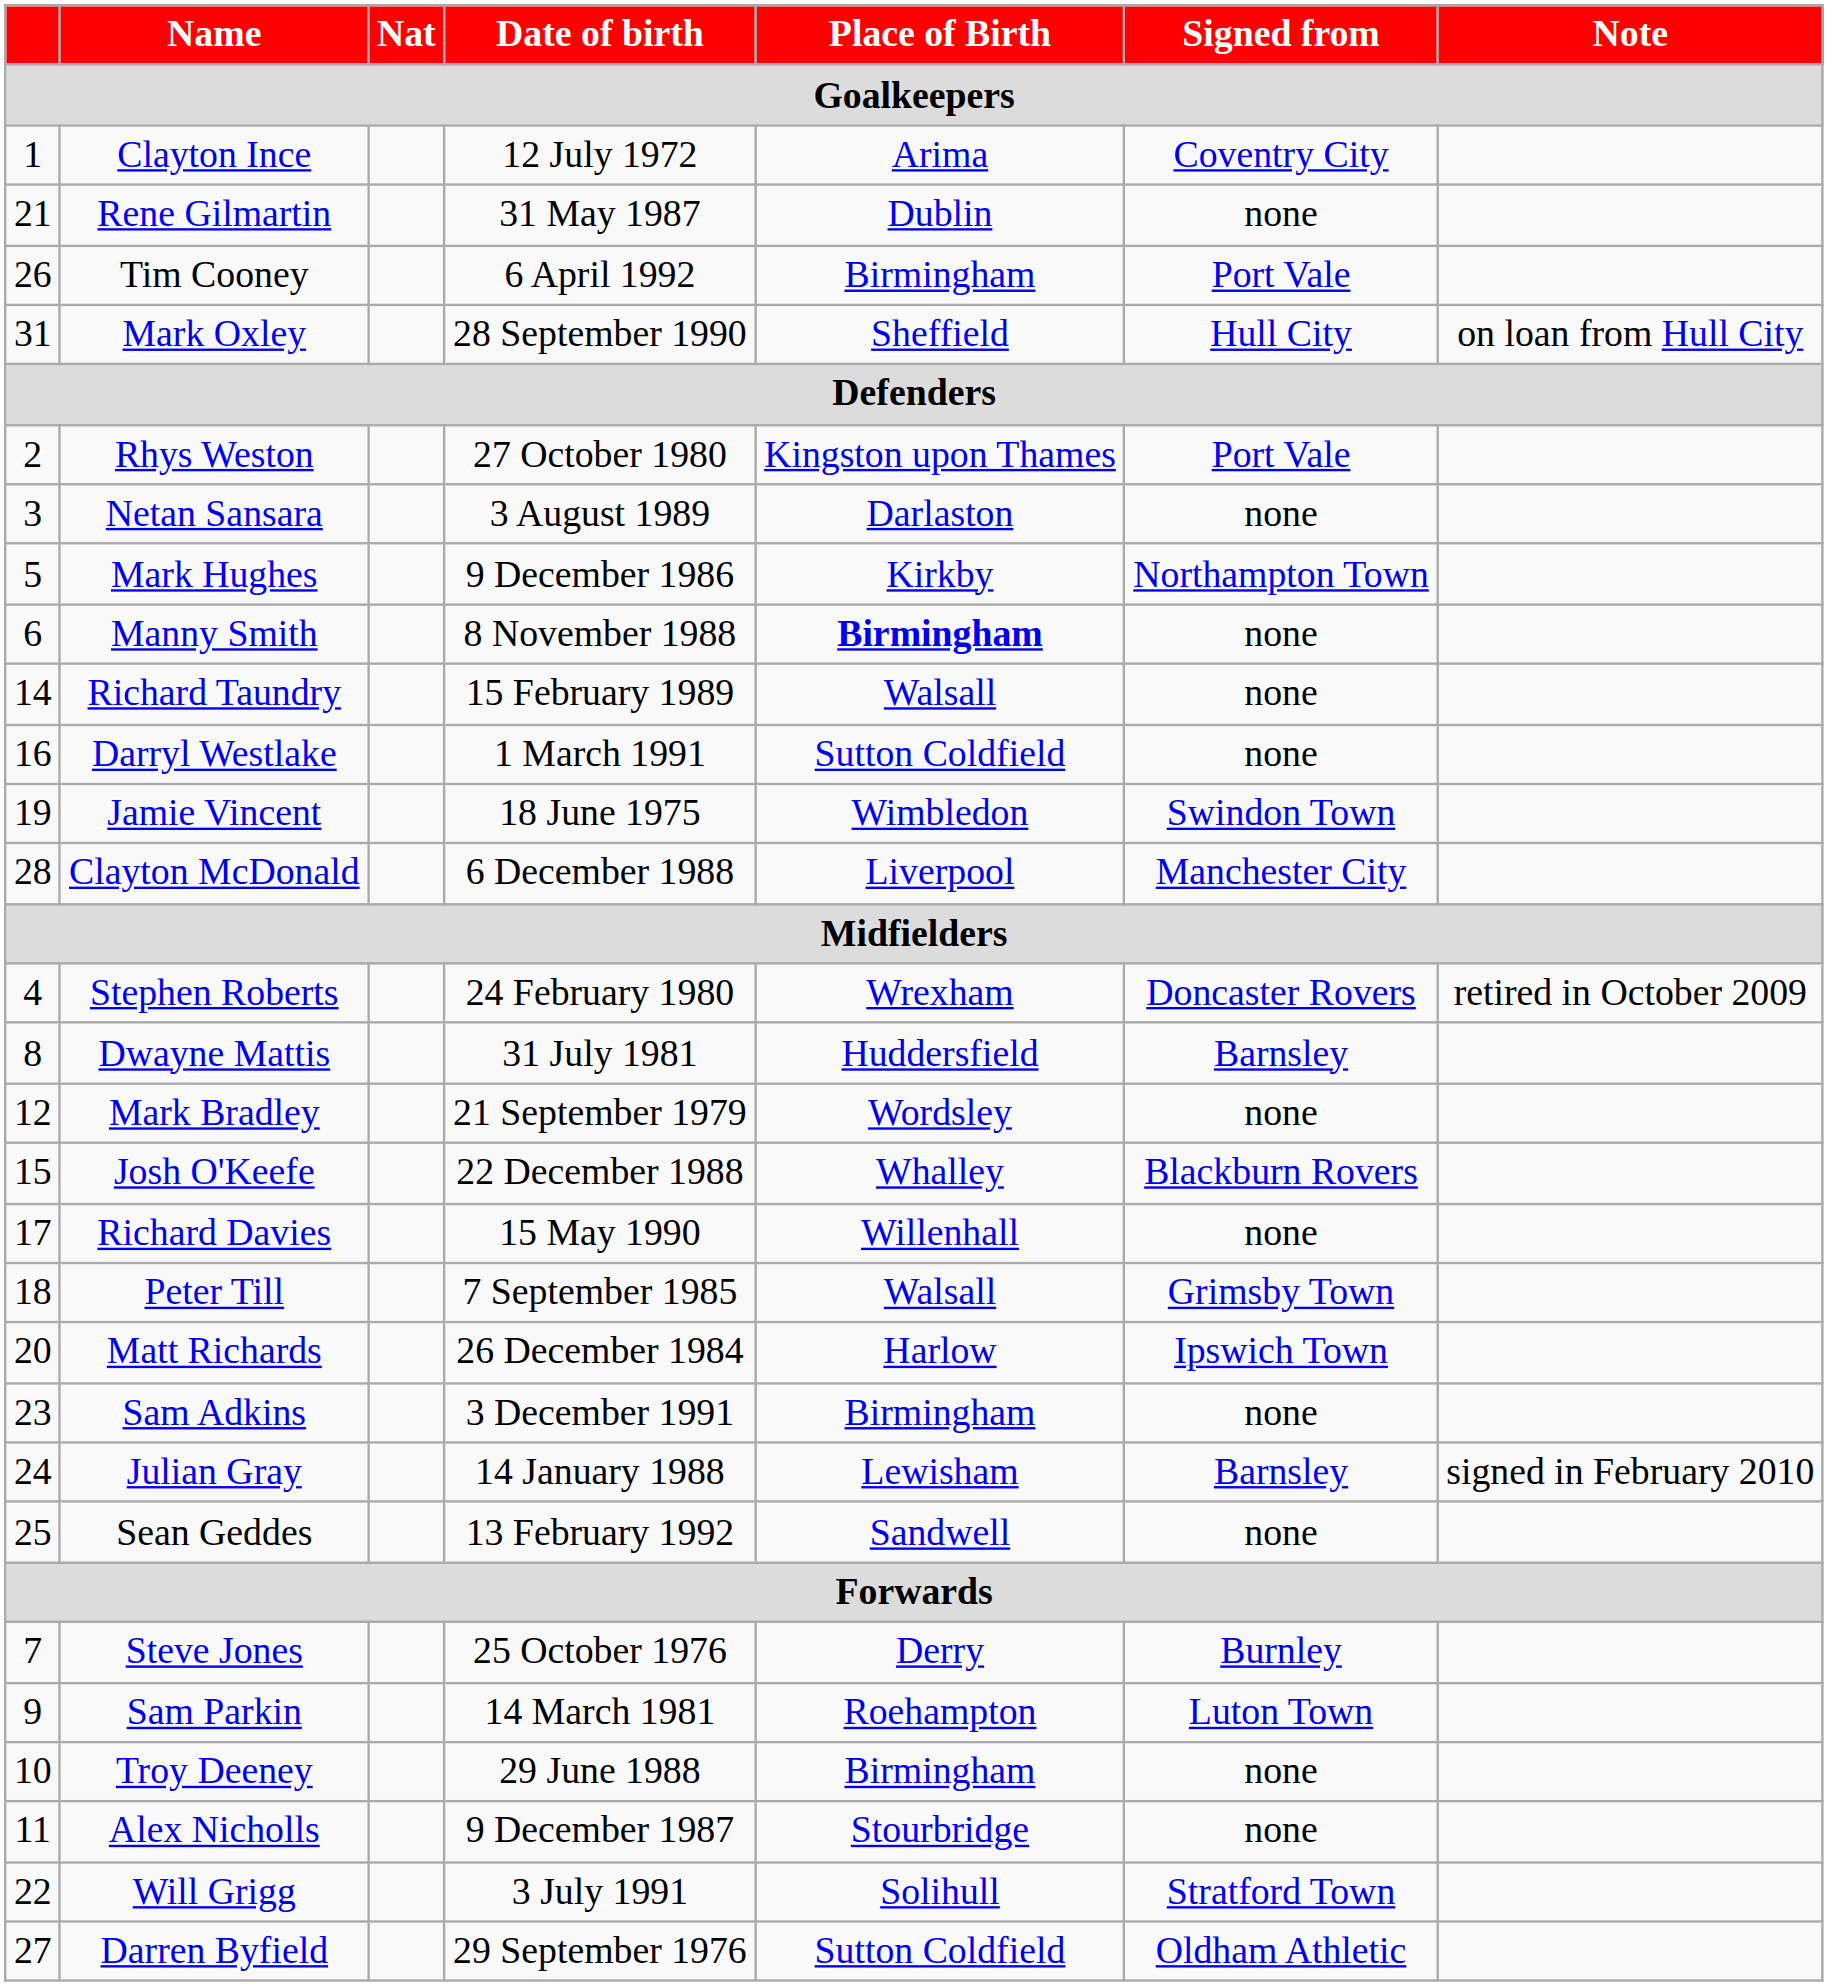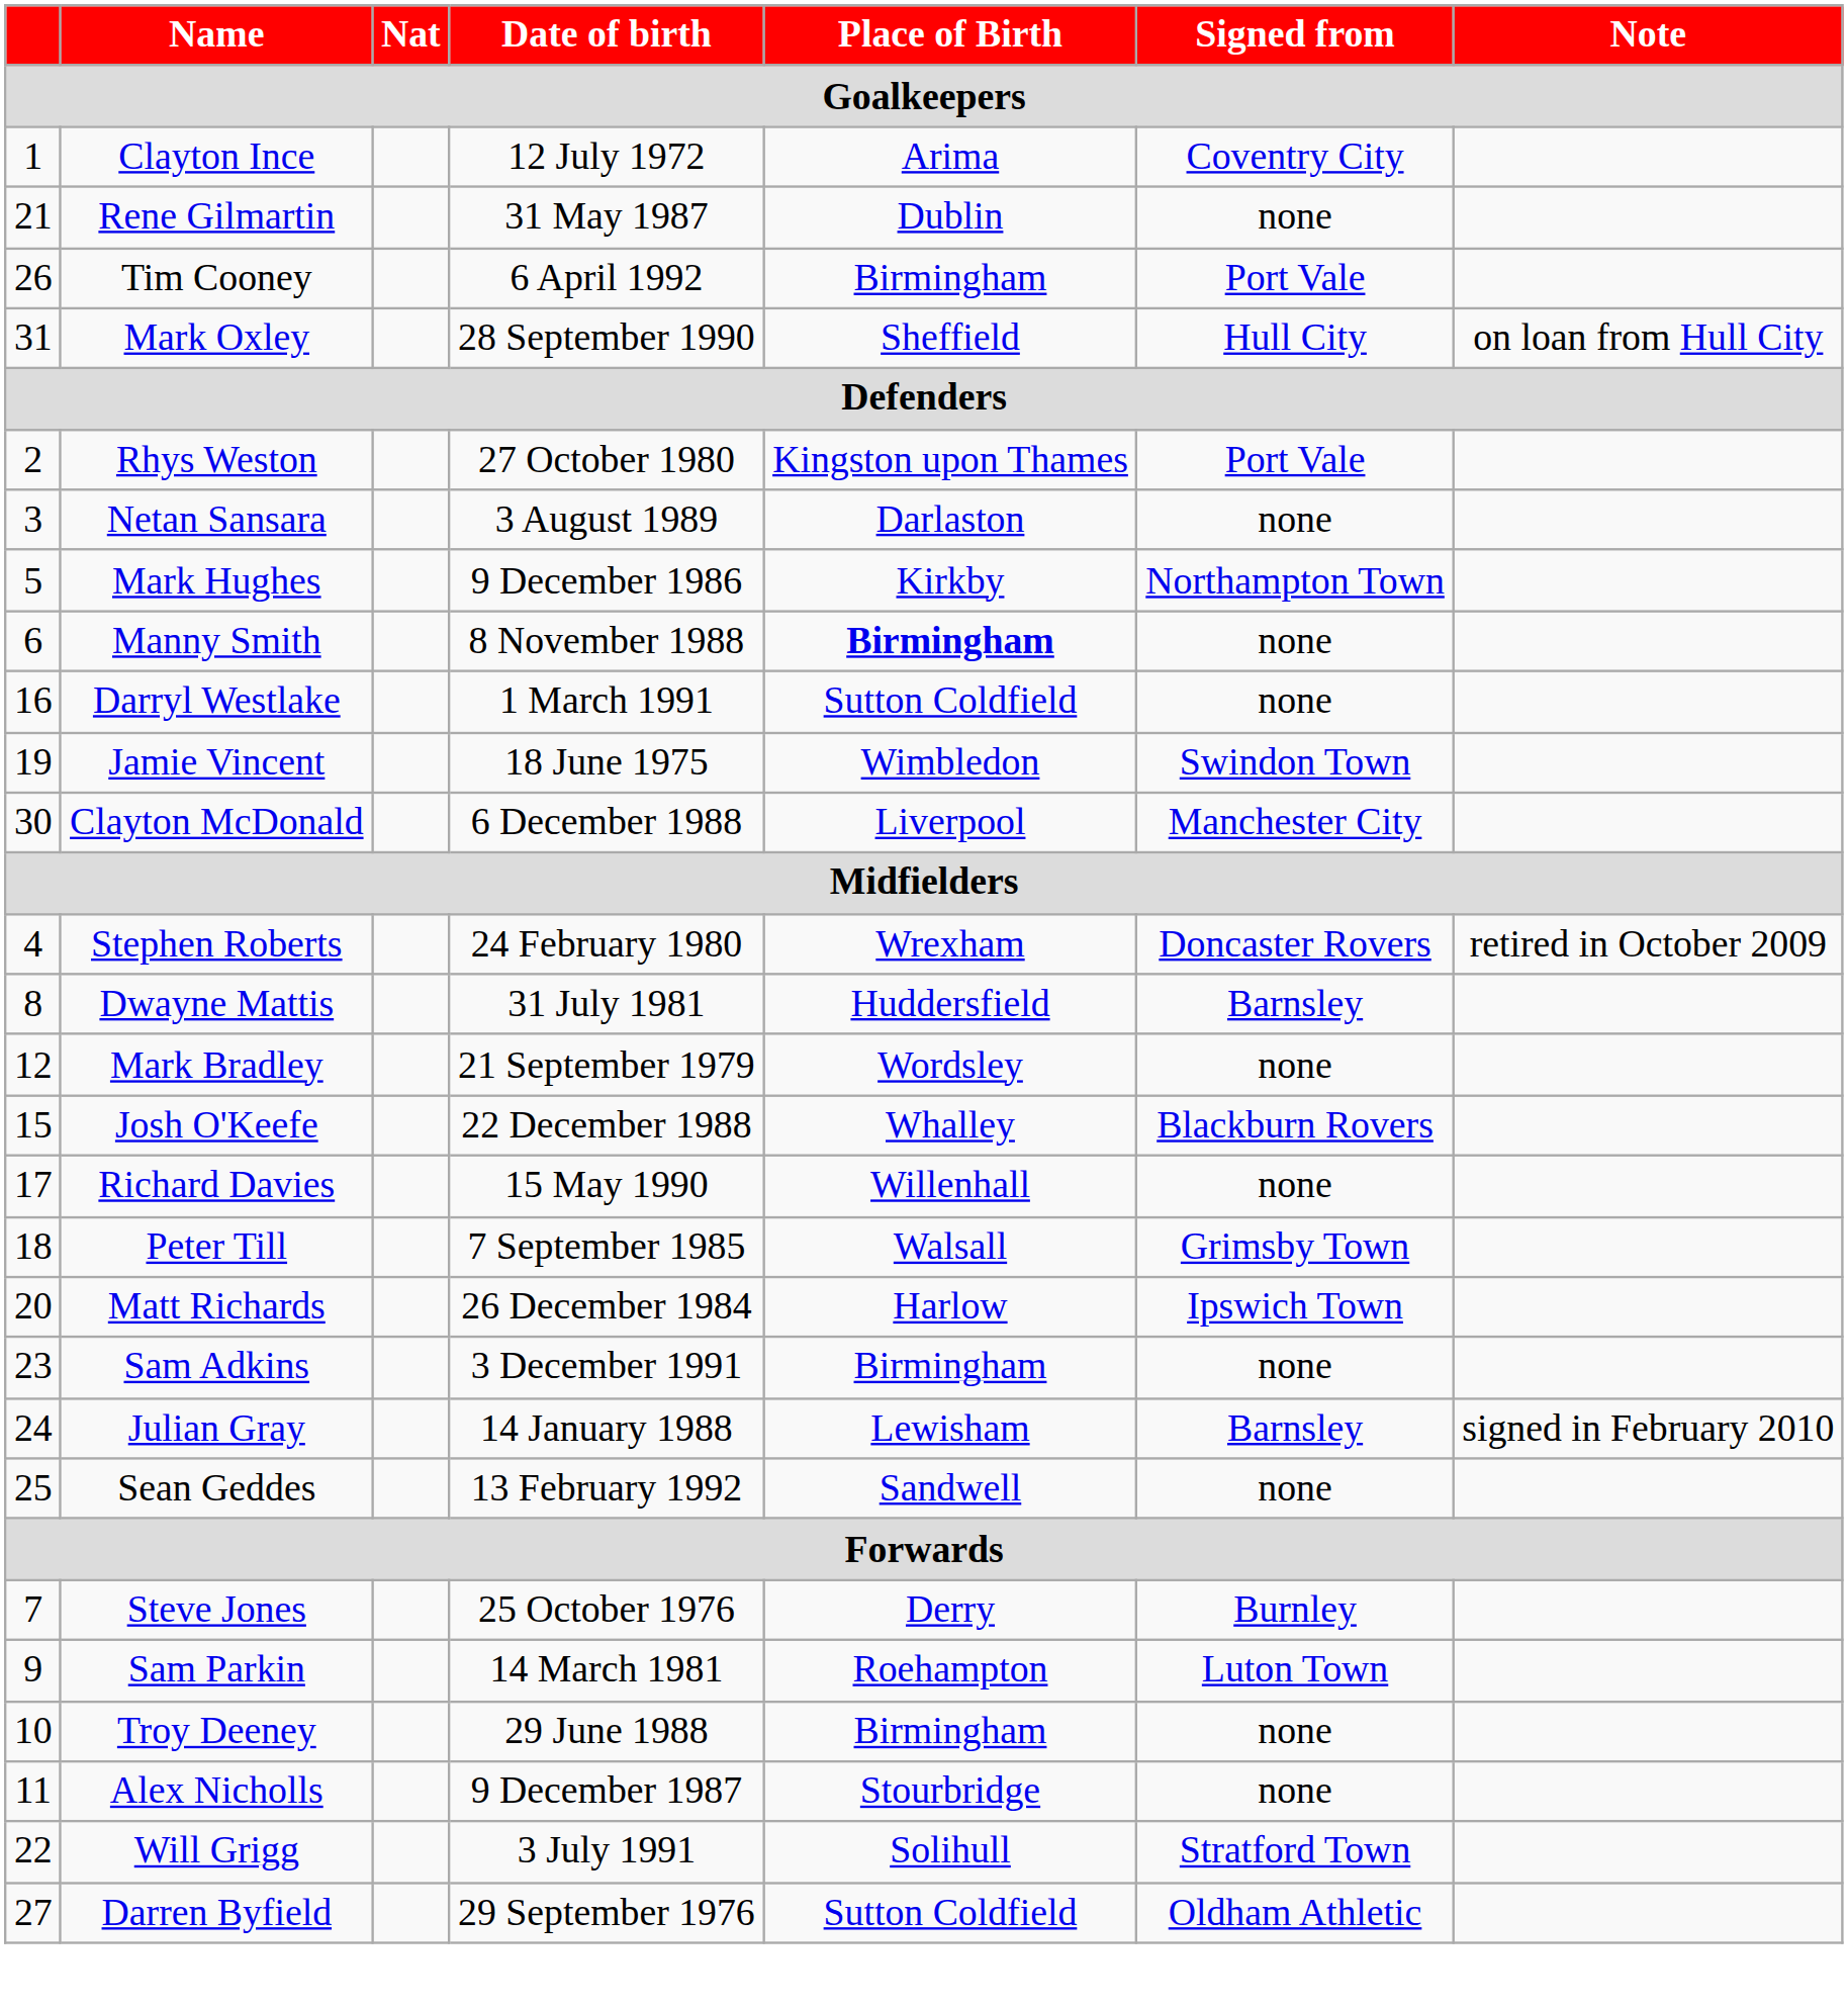- row: 14 | Richard Taundry | 15 February 1989 | Walsall | none
Clayton McDonald | column 1: 28 -> 30
